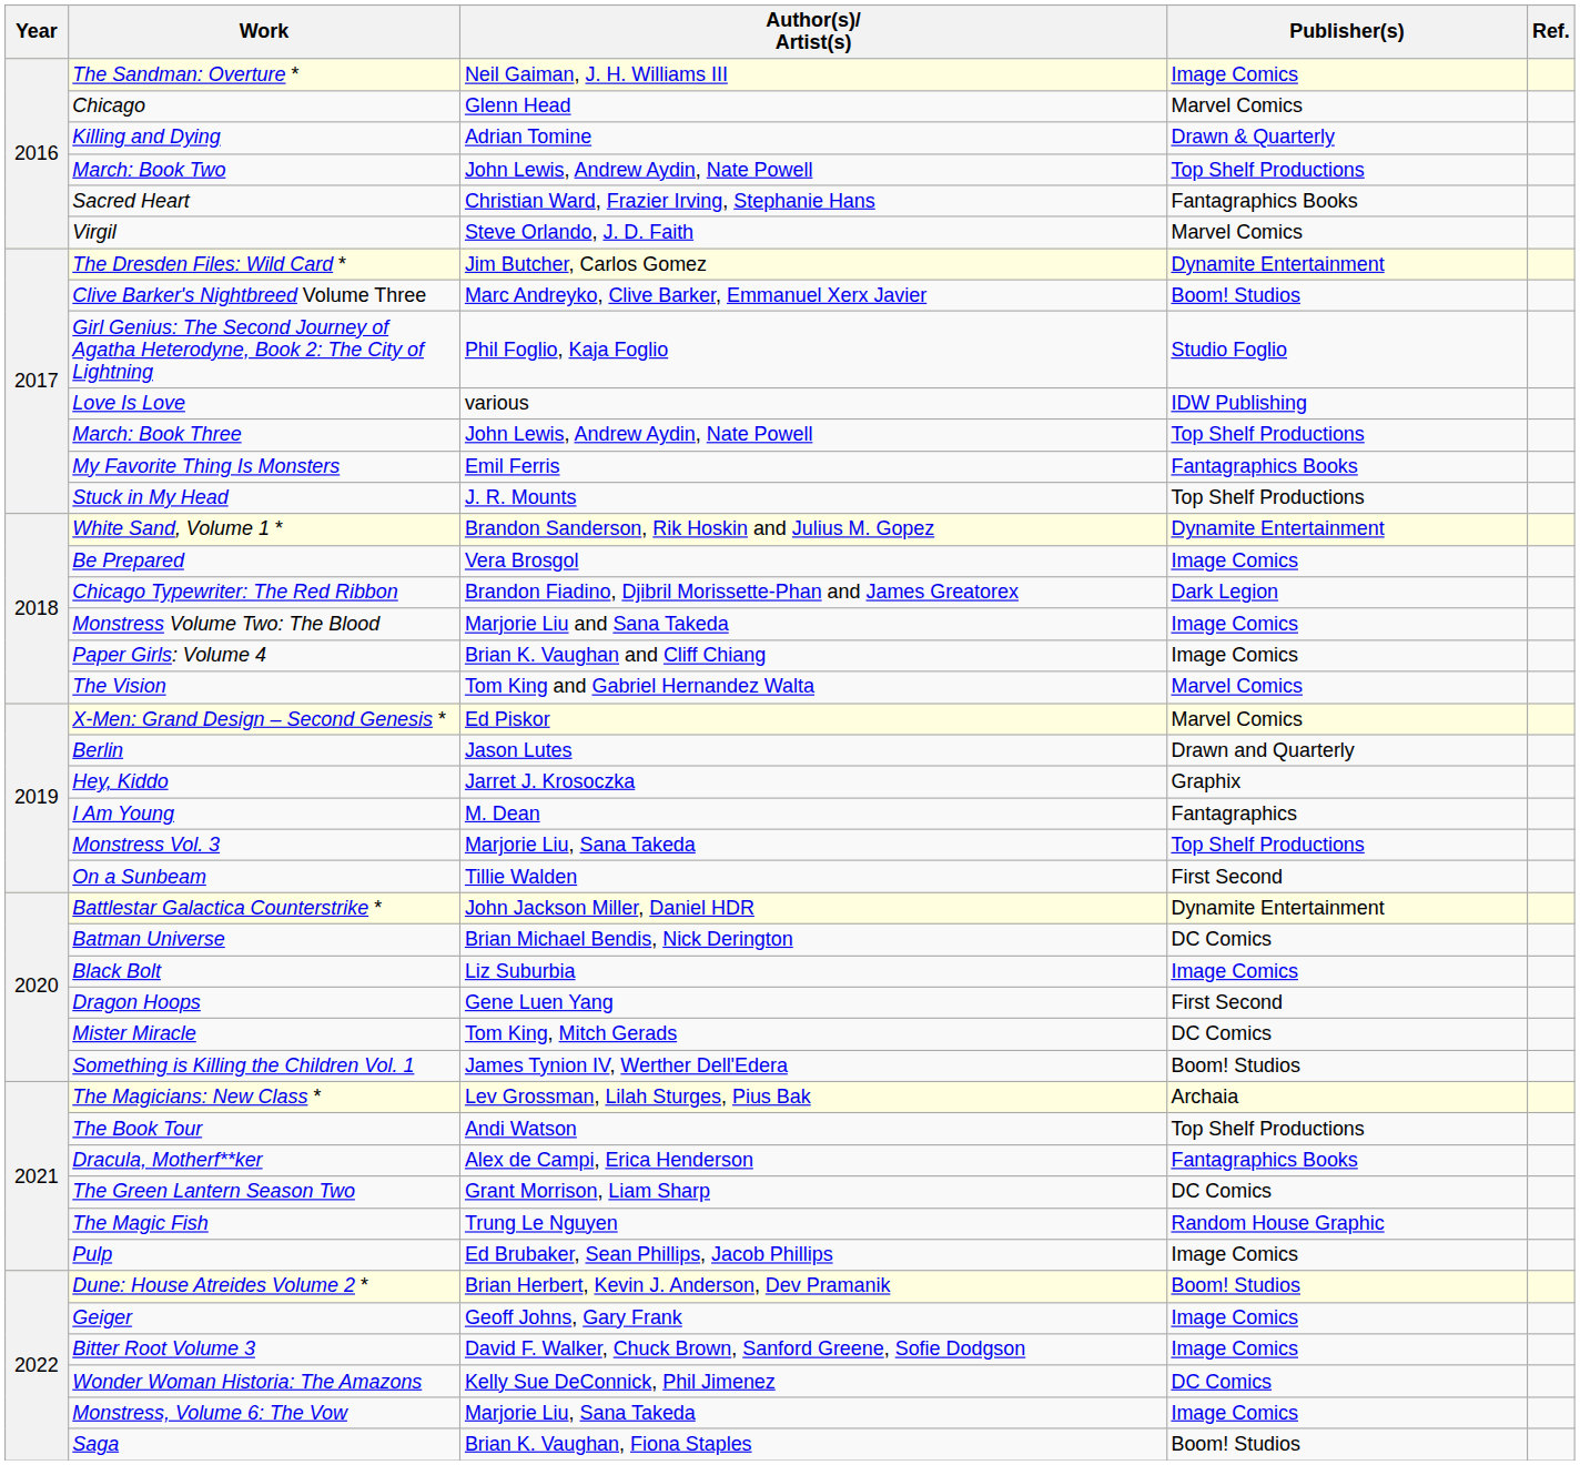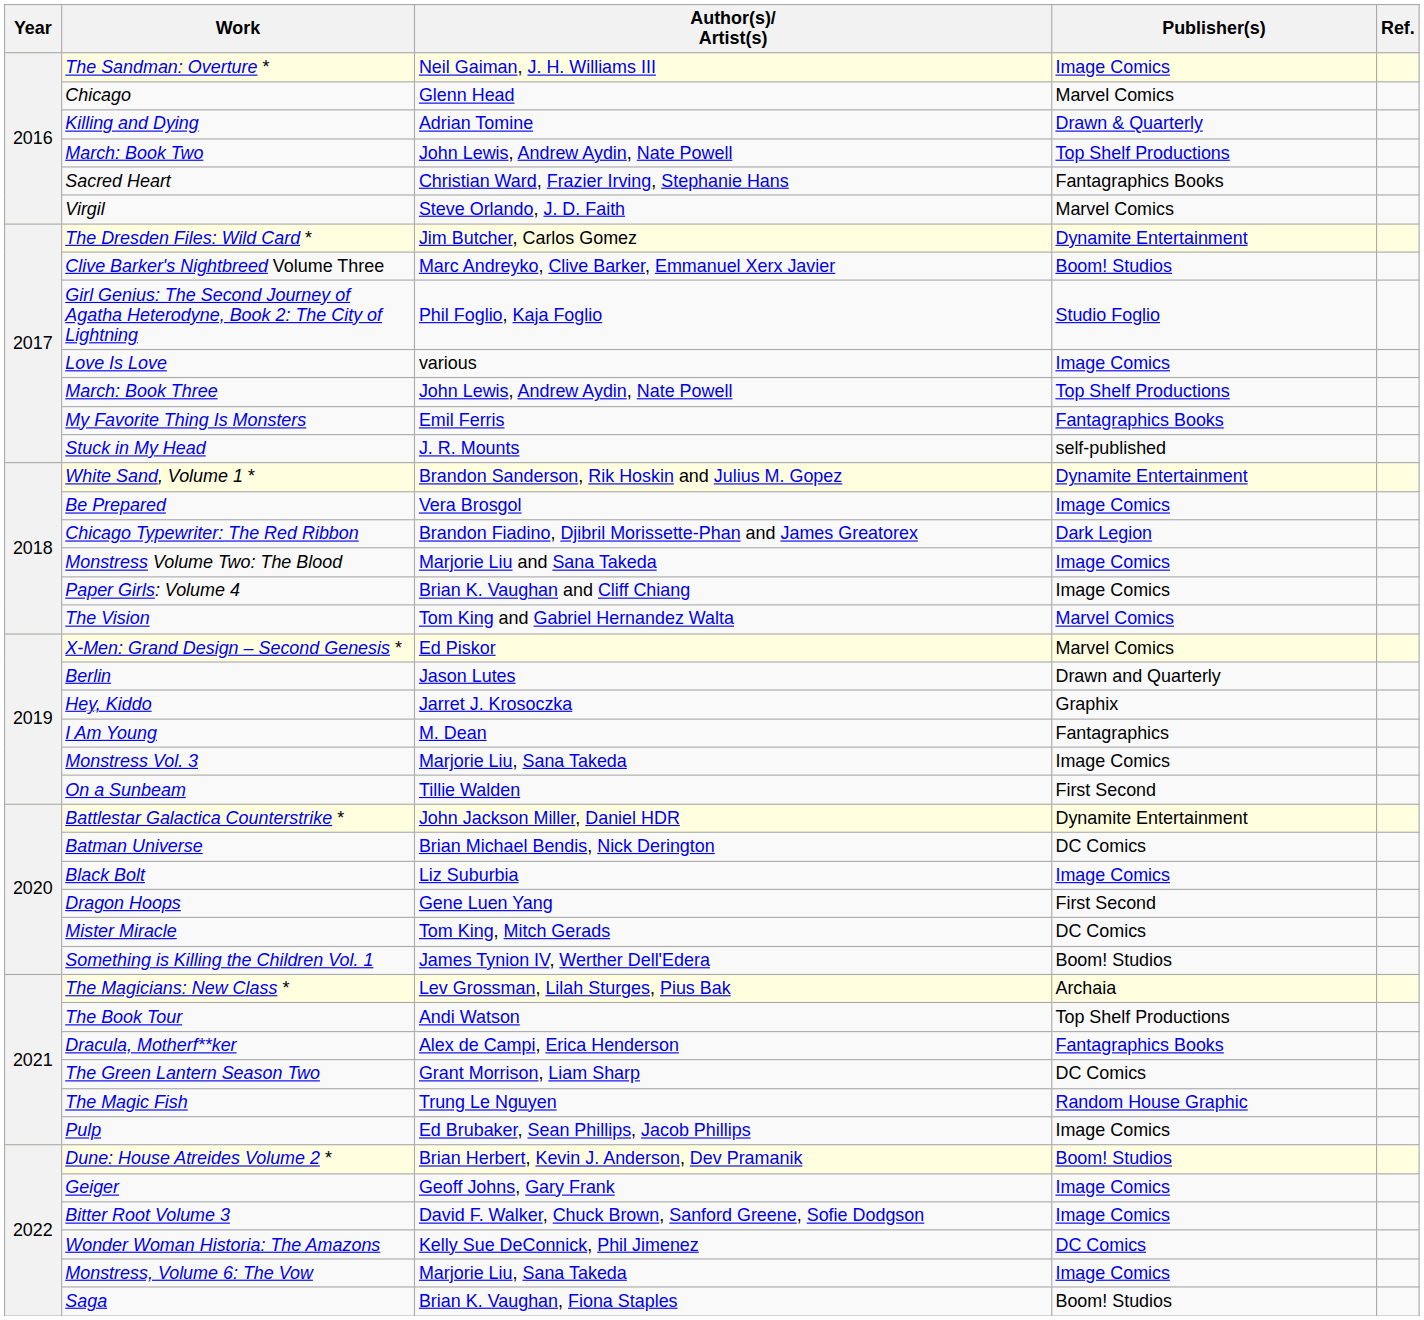Love Is Love | Publisher(s): IDW Publishing -> Image Comics
Stuck in My Head | Publisher(s): Top Shelf Productions -> self-published
Monstress Vol. 3 | Publisher(s): Top Shelf Productions -> Image Comics
